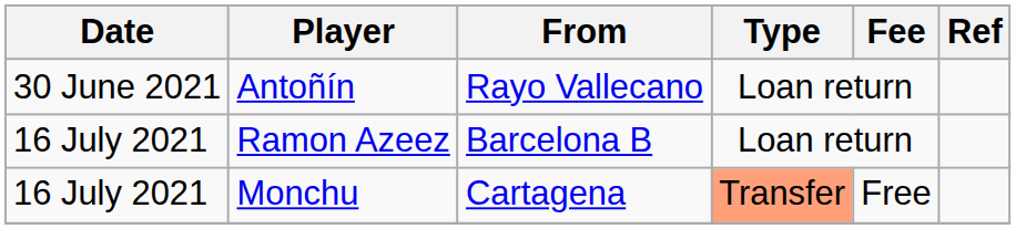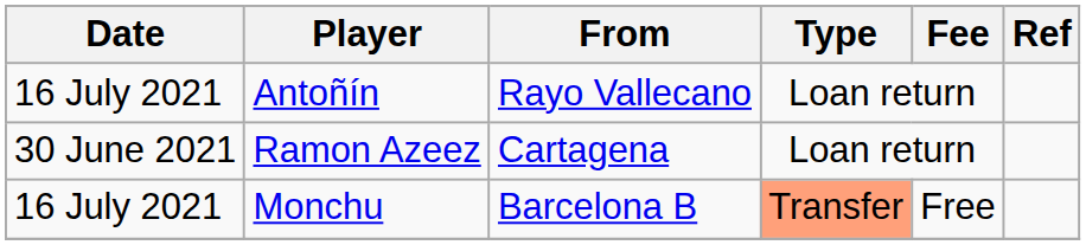Antoñín | Date: 30 June 2021 -> 16 July 2021
Ramon Azeez | Date: 16 July 2021 -> 30 June 2021
Ramon Azeez | From: Barcelona B -> Cartagena
Monchu | From: Cartagena -> Barcelona B
